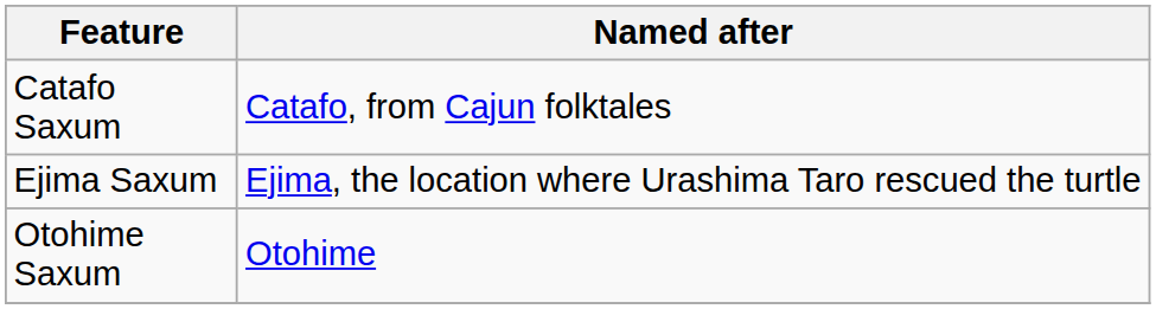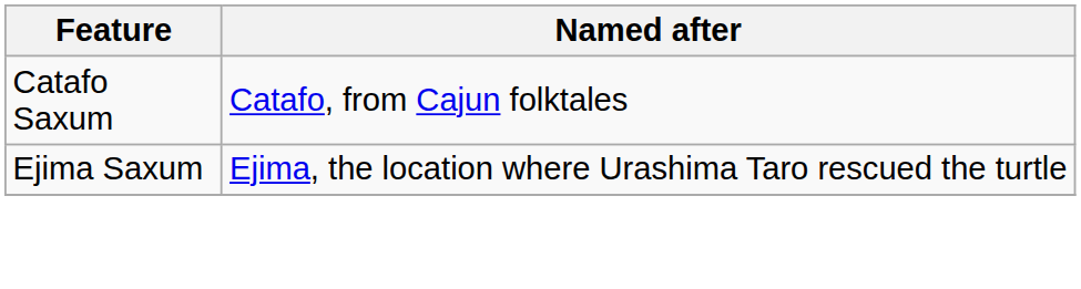- row: Otohime Saxum | Otohime
